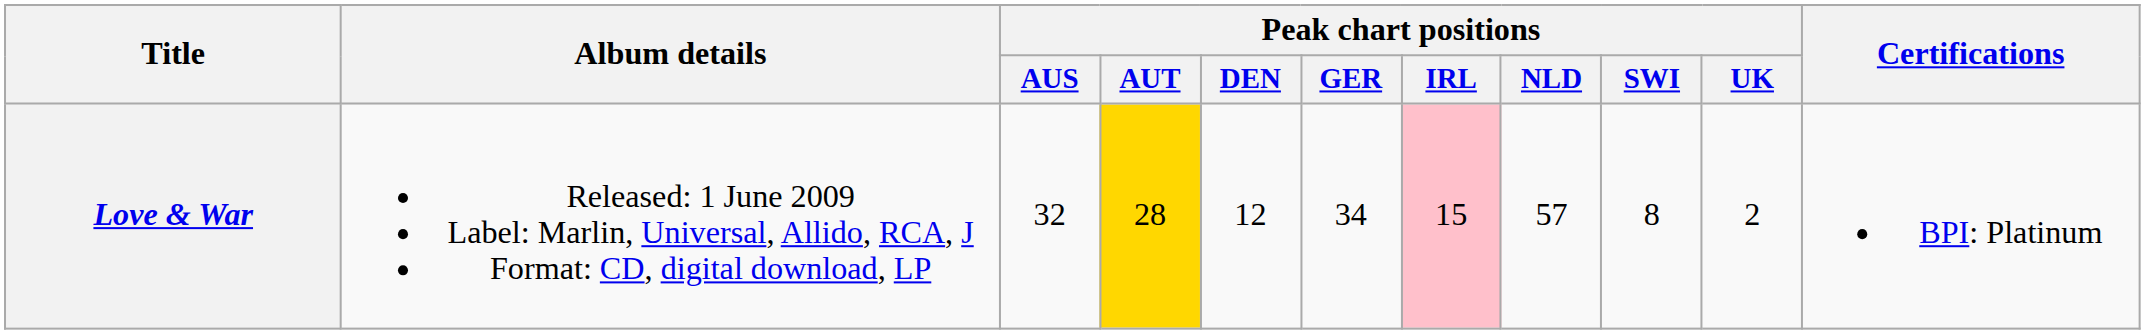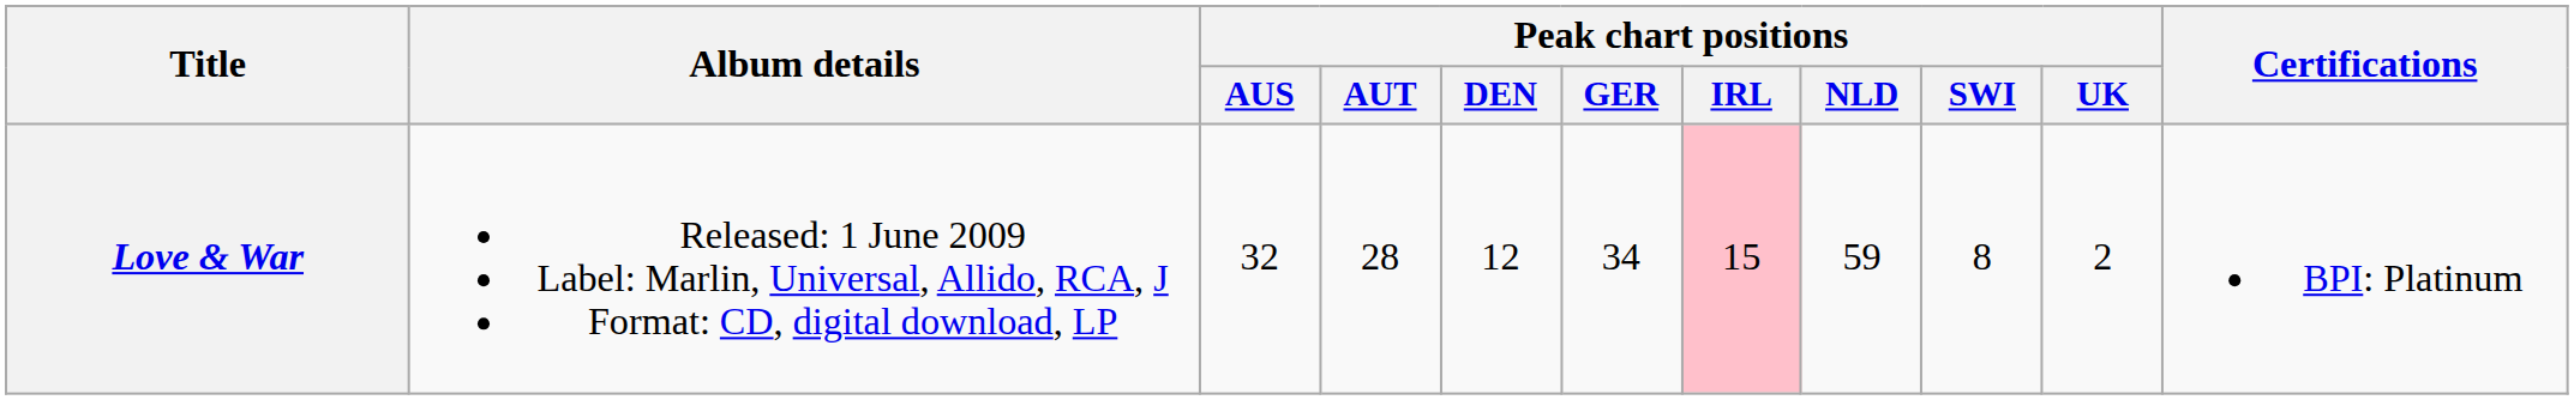Love & War | Peak chart positions / AUT: gold background -> no background
Love & War | Peak chart positions / NLD: 57 -> 59
